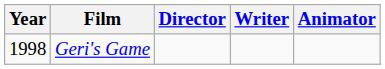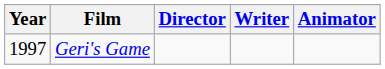Geri's Game | Year: 1998 -> 1997
